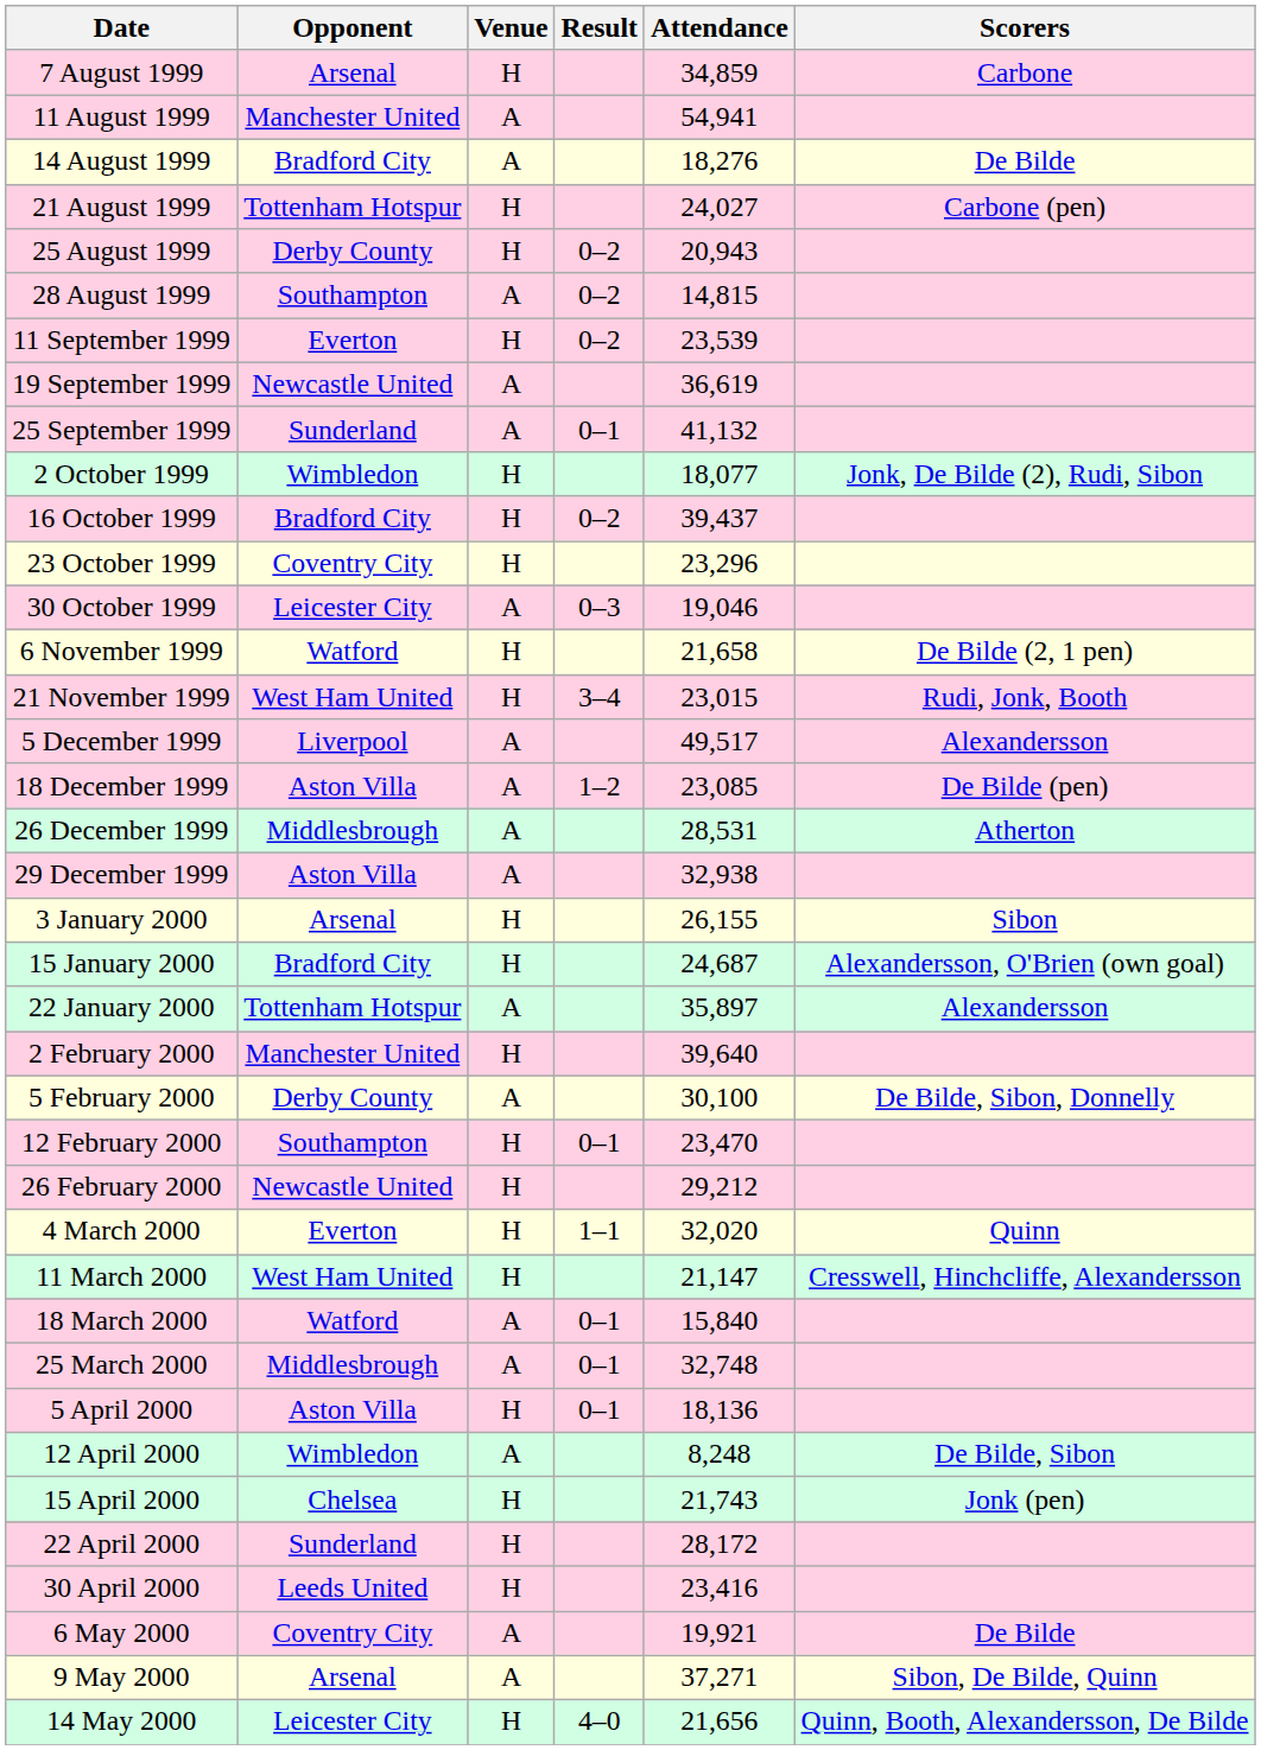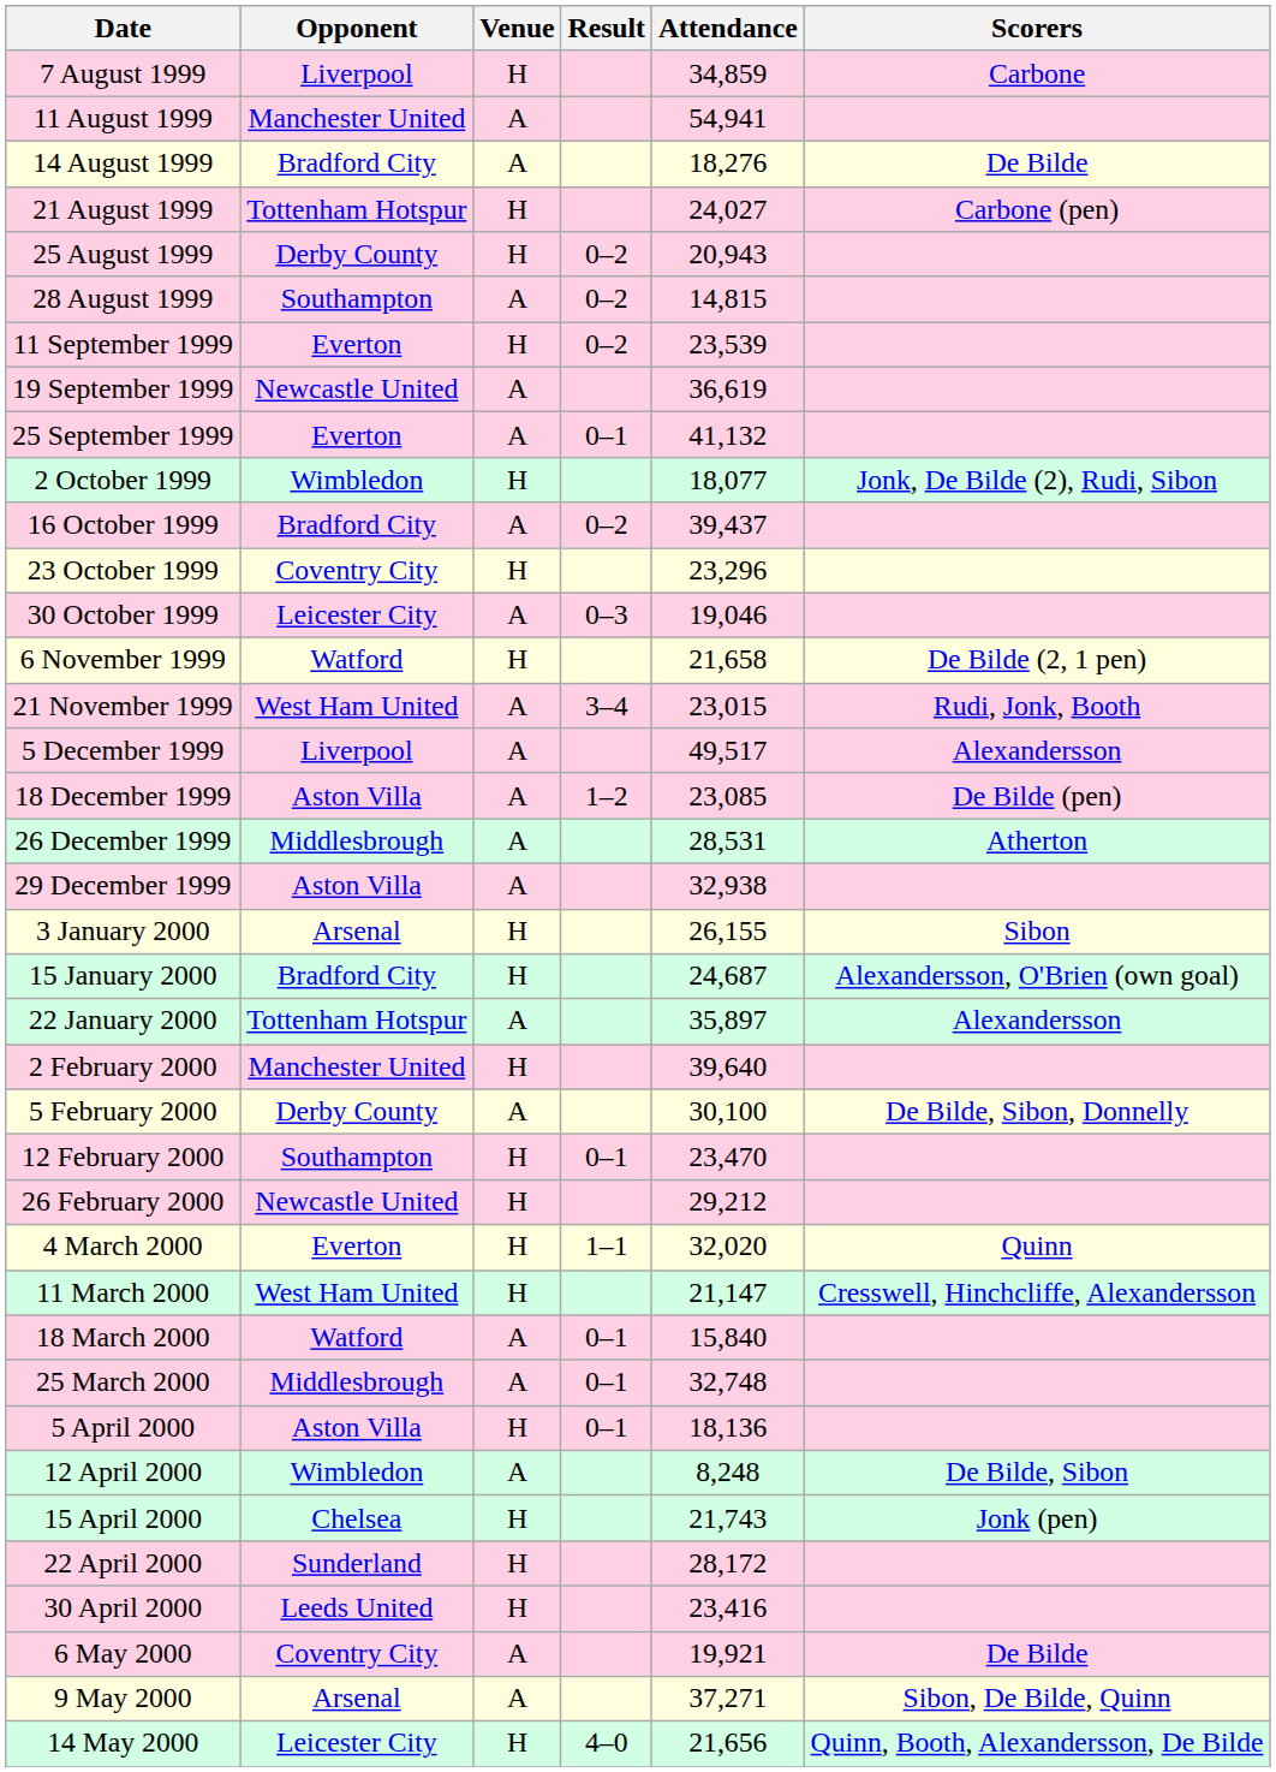7 August 1999 | Opponent: Arsenal -> Liverpool
25 September 1999 | Opponent: Sunderland -> Everton
16 October 1999 | Venue: H -> A
21 November 1999 | Venue: H -> A
